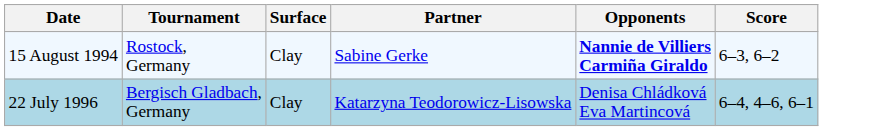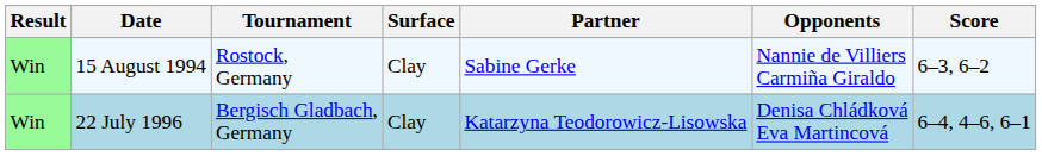+ column: Result | Win | Win
15 August 1994 | Opponents: bold -> normal
